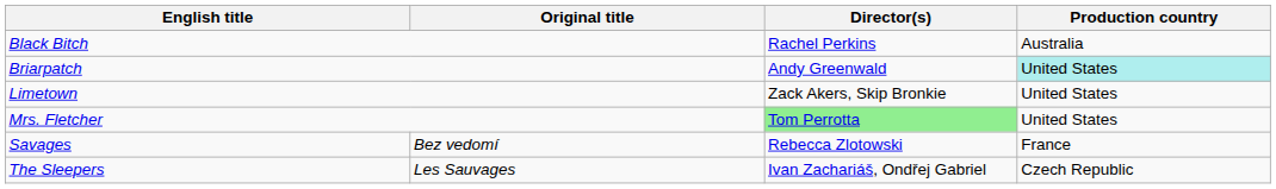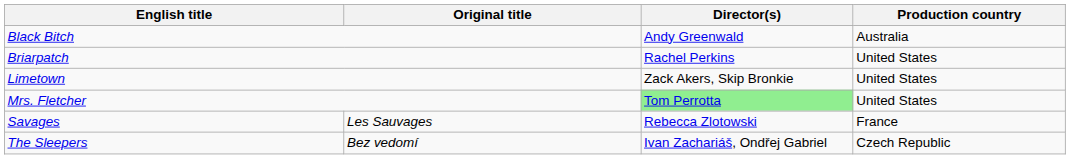Black Bitch | Director(s): Rachel Perkins -> Andy Greenwald
Briarpatch | Director(s): Andy Greenwald -> Rachel Perkins
Briarpatch | Production country: paleturquoise background -> no background
Savages | Original title: Bez vedomí -> Les Sauvages
The Sleepers | Original title: Les Sauvages -> Bez vedomí
